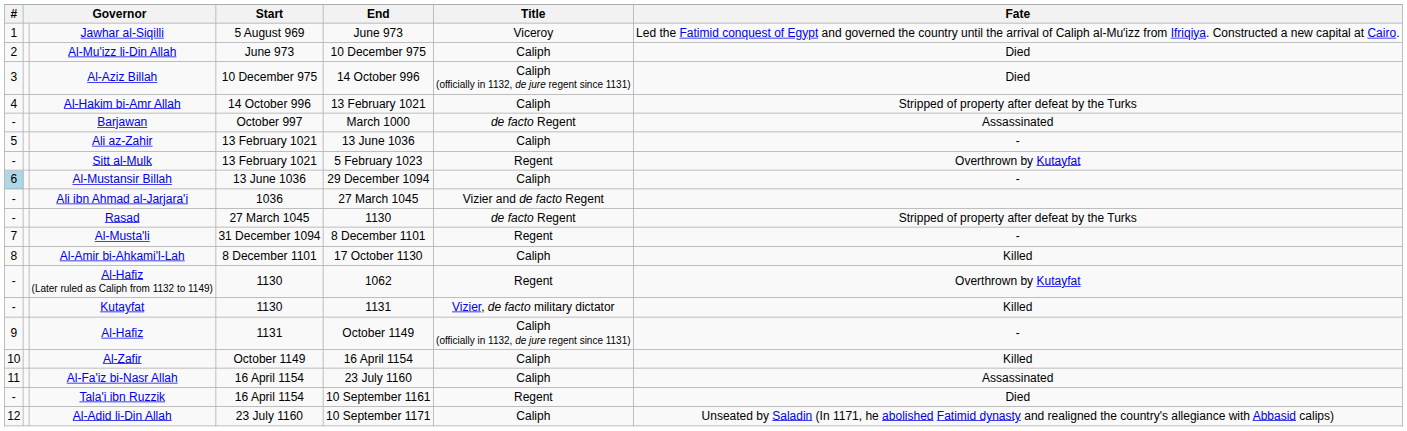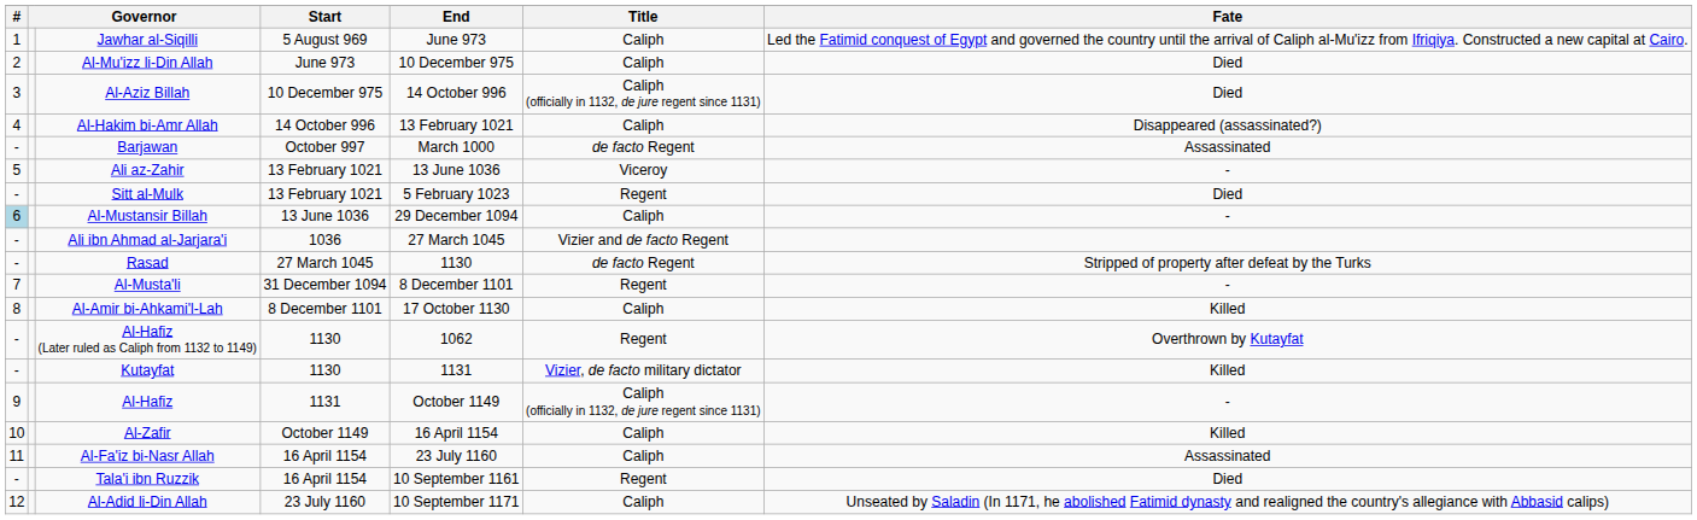Jawhar al-Siqilli | Title: Viceroy -> Caliph
Al-Hakim bi-Amr Allah | Fate: Stripped of property after defeat by the Turks -> Disappeared (assassinated?)
Ali az-Zahir | Title: Caliph -> Viceroy
Sitt al-Mulk | Fate: Overthrown by Kutayfat -> Died
